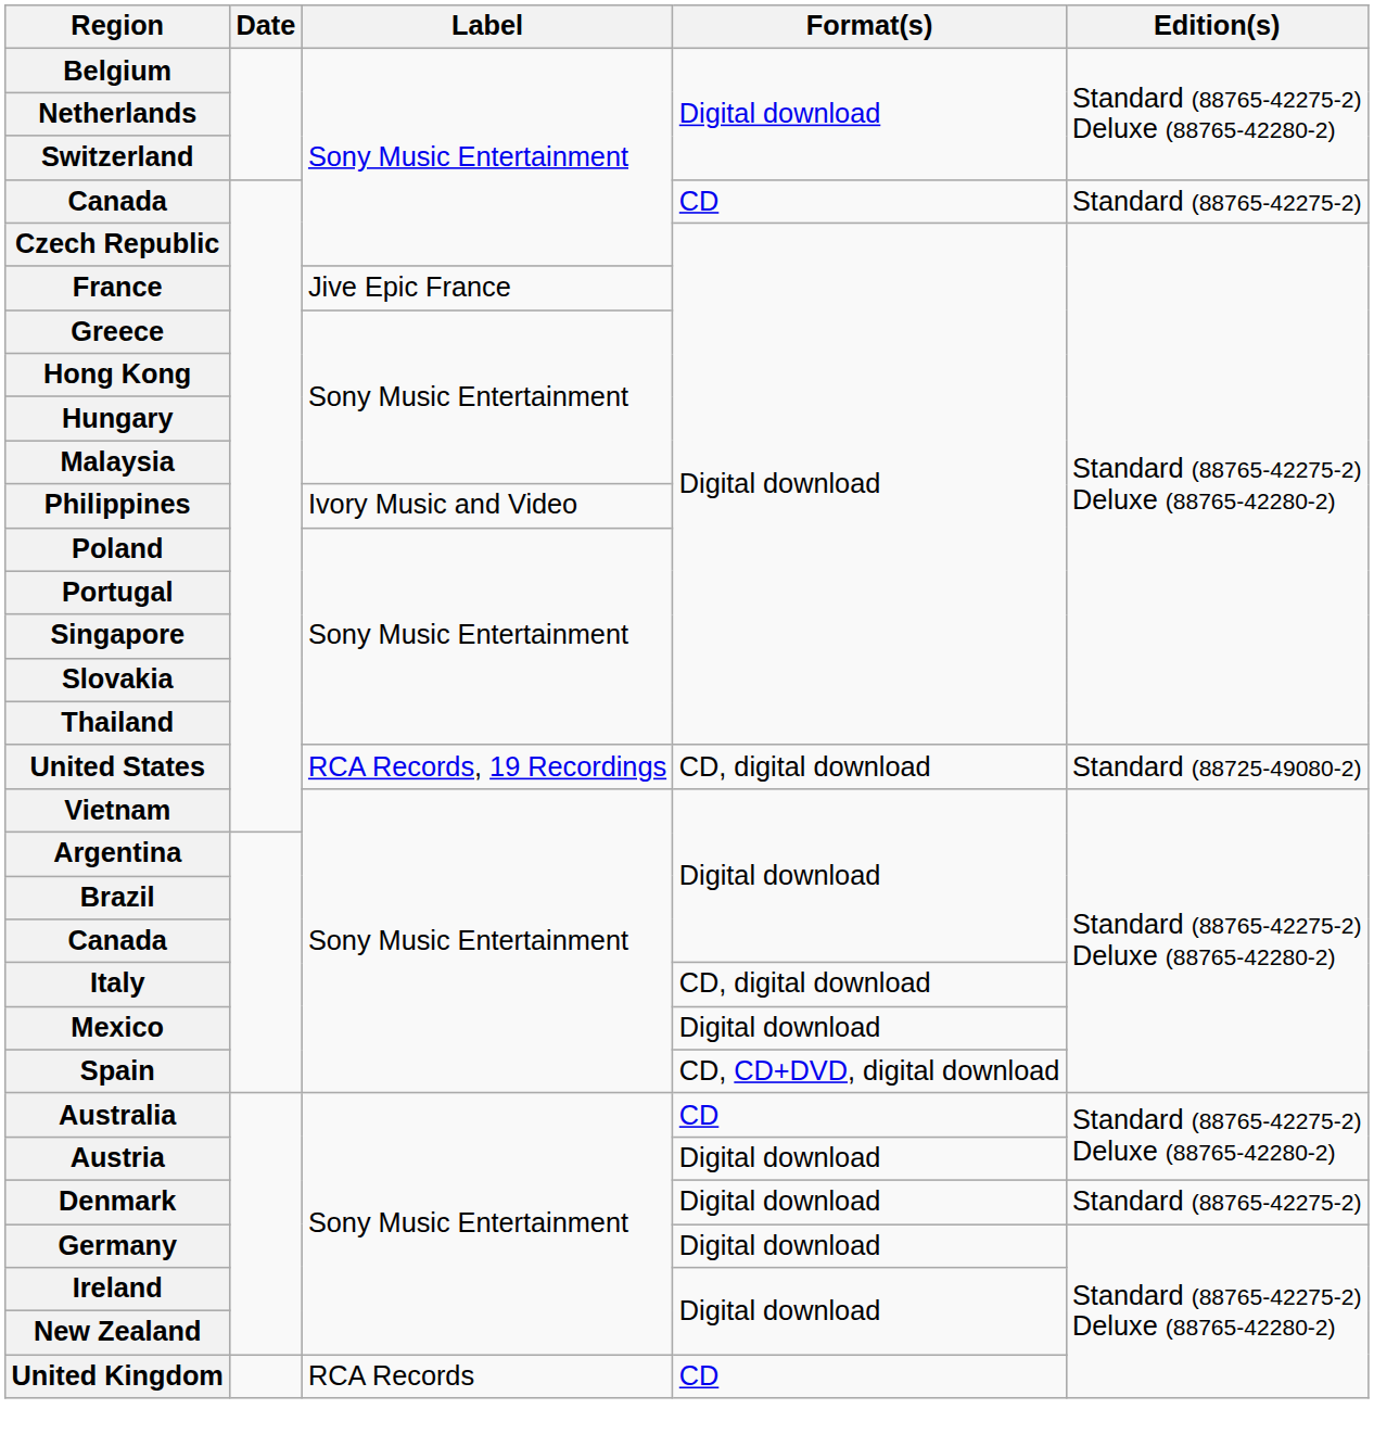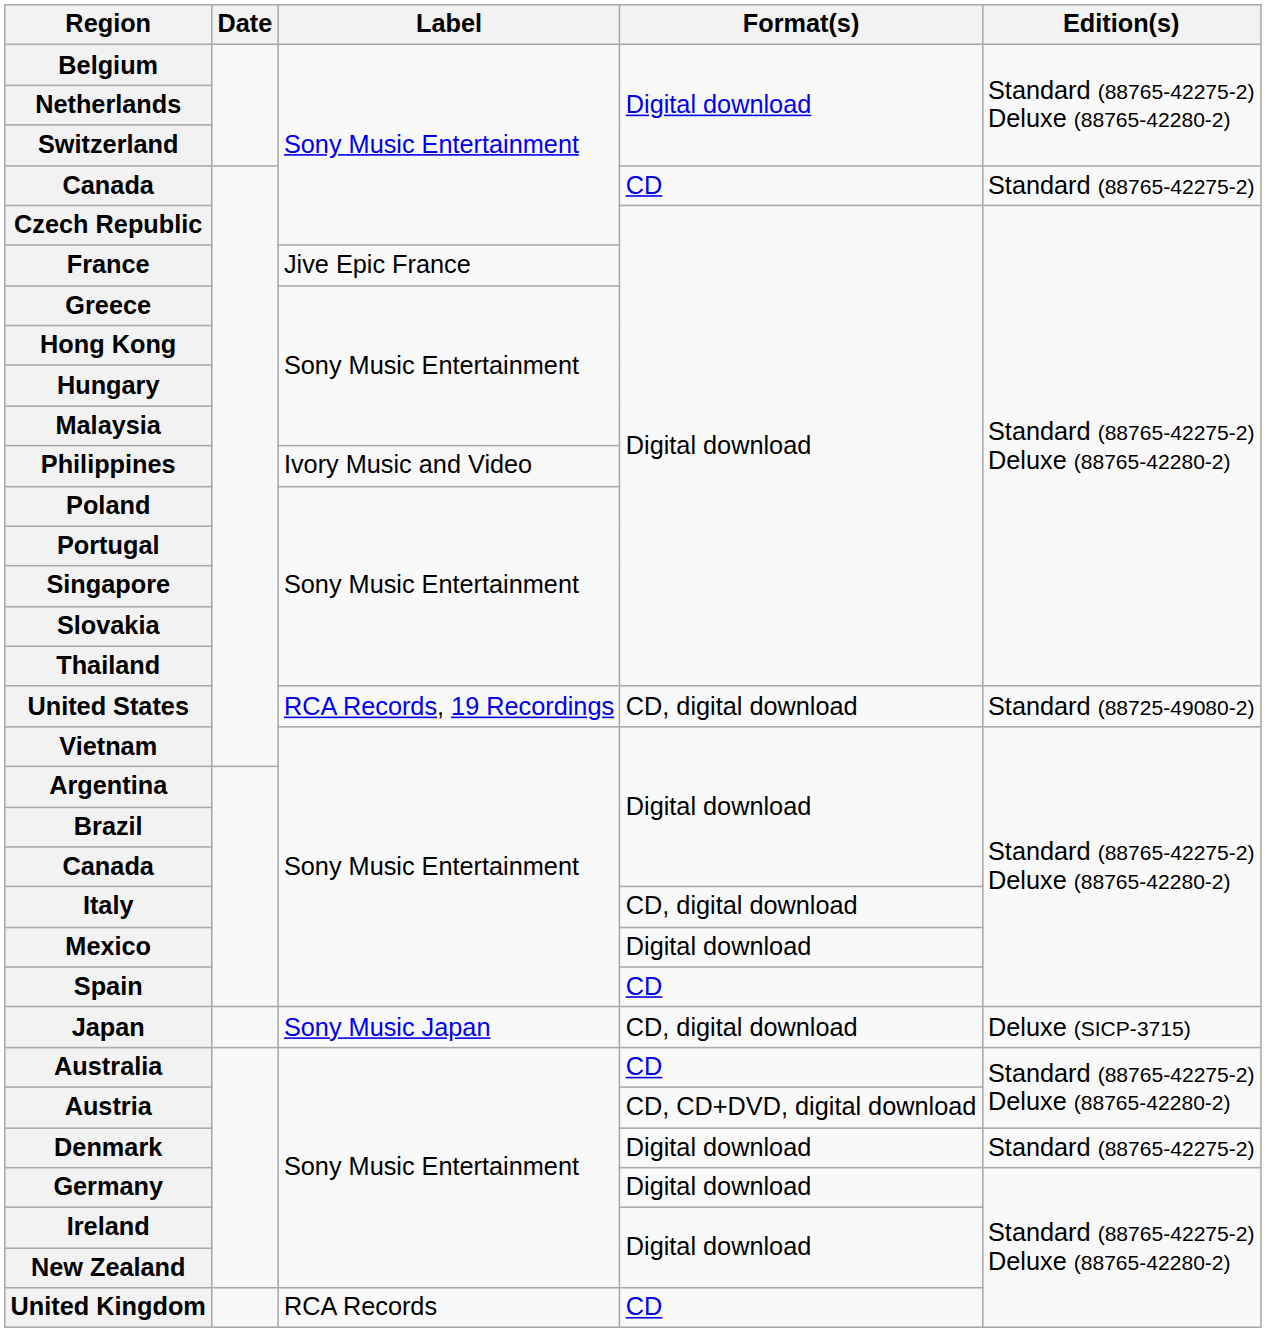Spain | Format(s): CD, CD+DVD, digital download -> CD
+ row: Japan | Sony Music Japan | CD, digital download | Deluxe (SICP-3715)
Austria | Format(s): Digital download -> CD, CD+DVD, digital download
